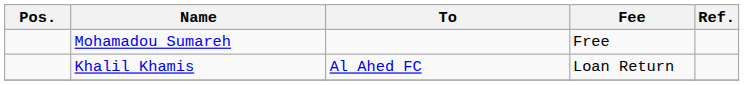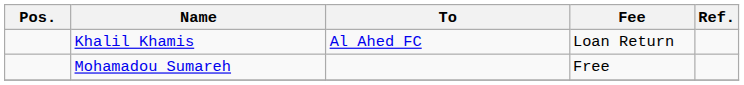rows swapped: Mohamadou Sumareh <-> Khalil Khamis
